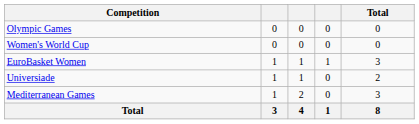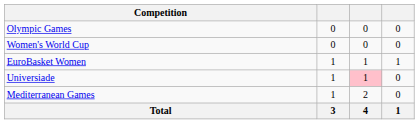- column: Total | 0 | 0 | 3 | 2 | 3 | 8
Universiade | column 3: no background -> pink background
